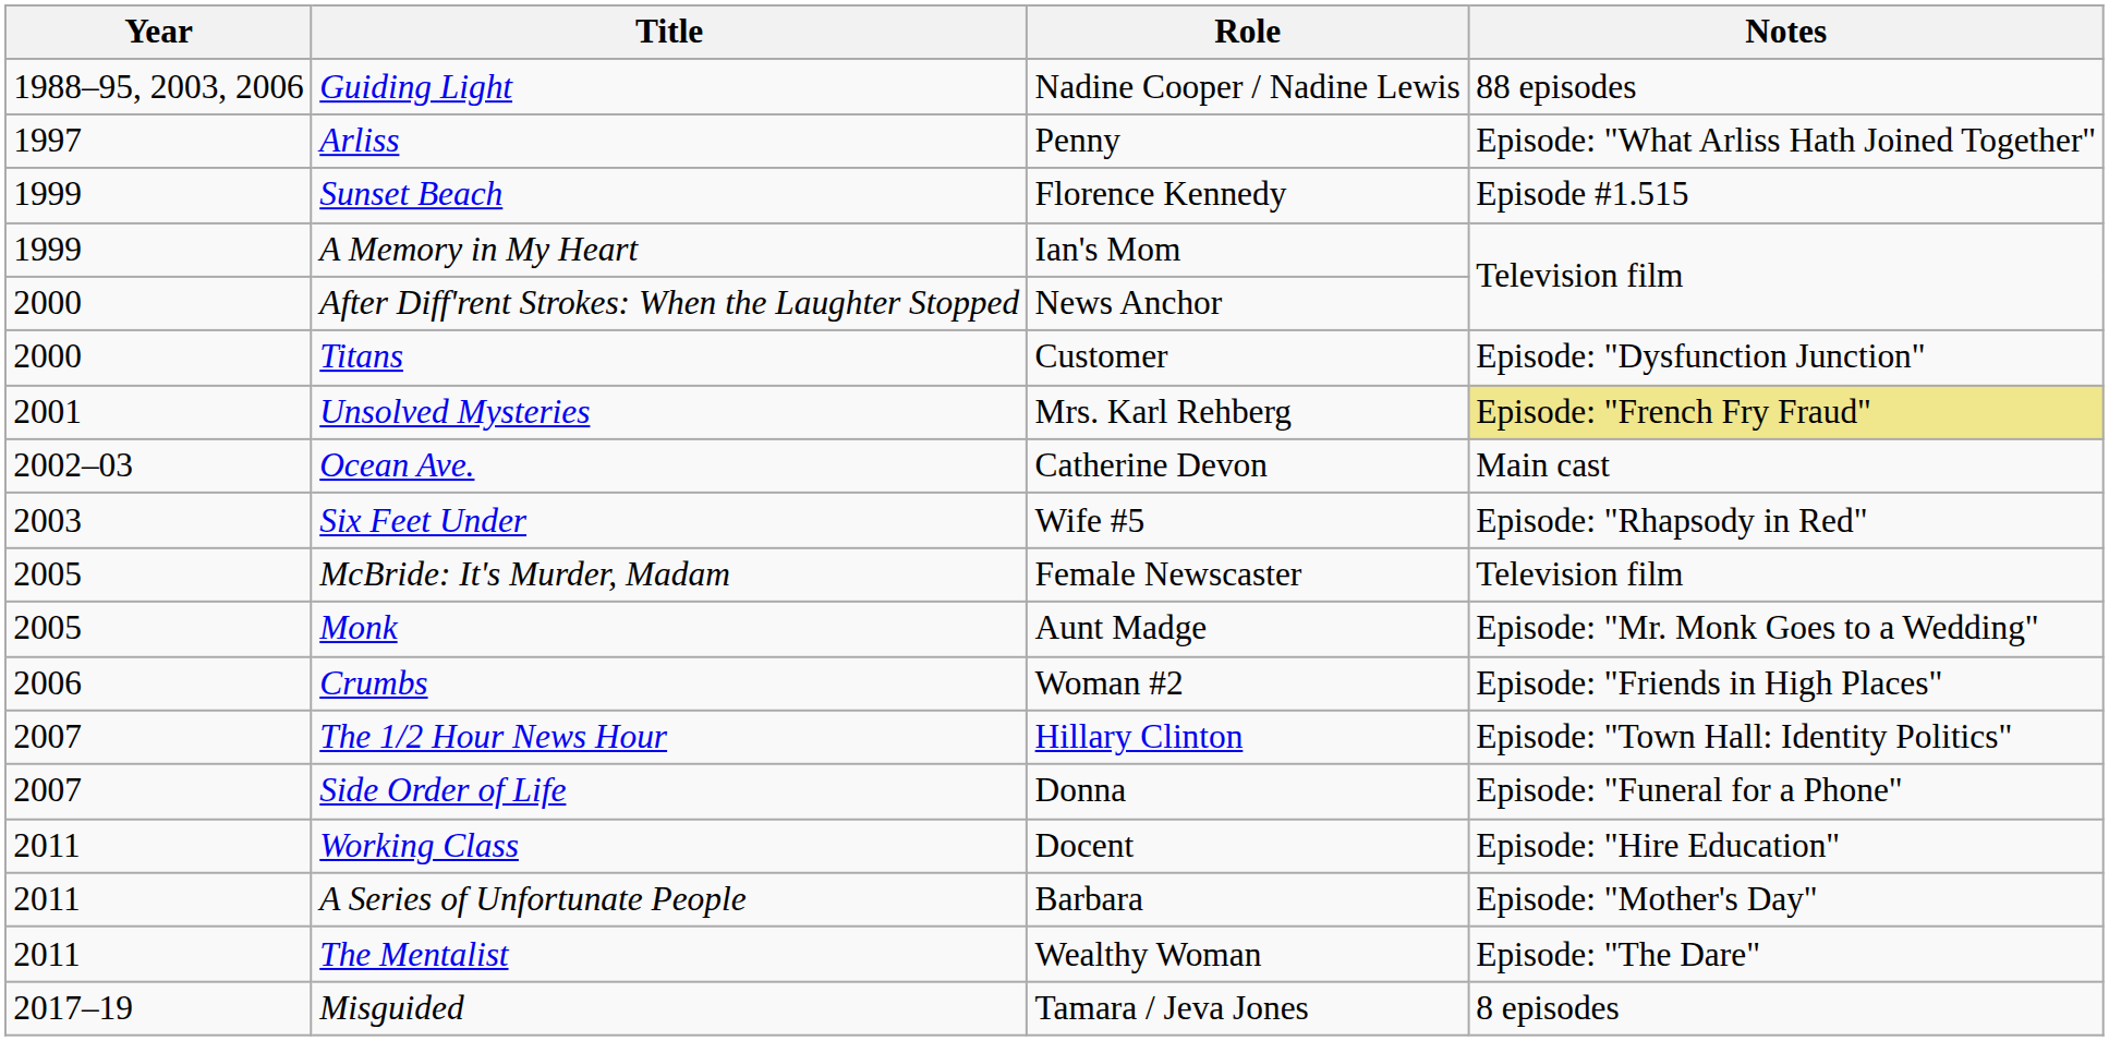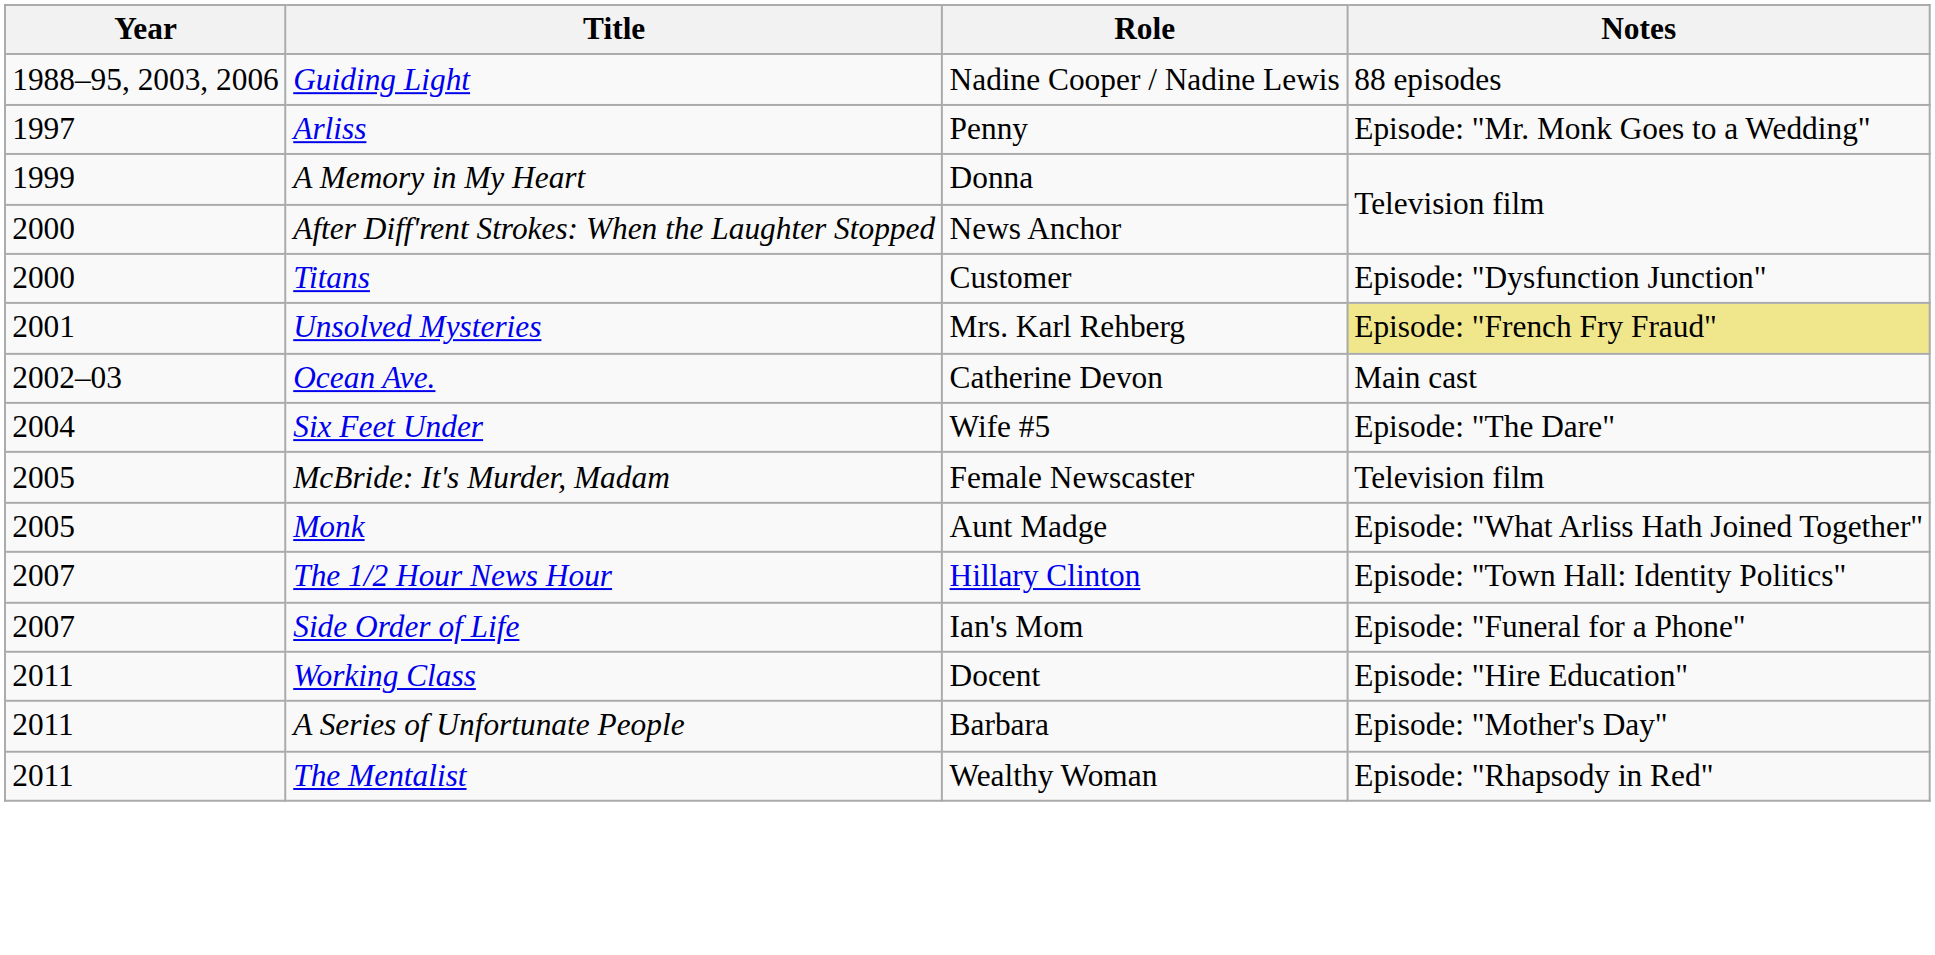Arliss | Notes: Episode: "What Arliss Hath Joined Together" -> Episode: "Mr. Monk Goes to a Wedding"
- row: 1999 | Sunset Beach | Florence Kennedy | Episode #1.515
A Memory in My Heart | Role: Ian's Mom -> Donna
Six Feet Under | Year: 2003 -> 2004
Six Feet Under | Notes: Episode: "Rhapsody in Red" -> Episode: "The Dare"
Monk | Notes: Episode: "Mr. Monk Goes to a Wedding" -> Episode: "What Arliss Hath Joined Together"
- row: 2006 | Crumbs | Woman #2 | Episode: "Friends in High Places"
Side Order of Life | Role: Donna -> Ian's Mom
The Mentalist | Notes: Episode: "The Dare" -> Episode: "Rhapsody in Red"
- row: 2017–19 | Misguided | Tamara / Jeva Jones | 8 episodes
